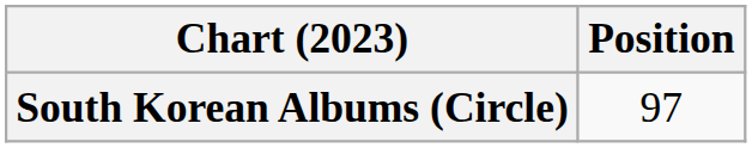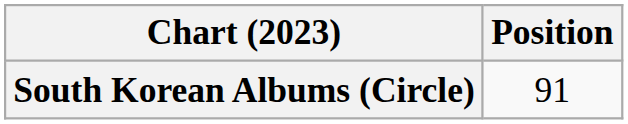South Korean Albums (Circle) | Position: 97 -> 91
